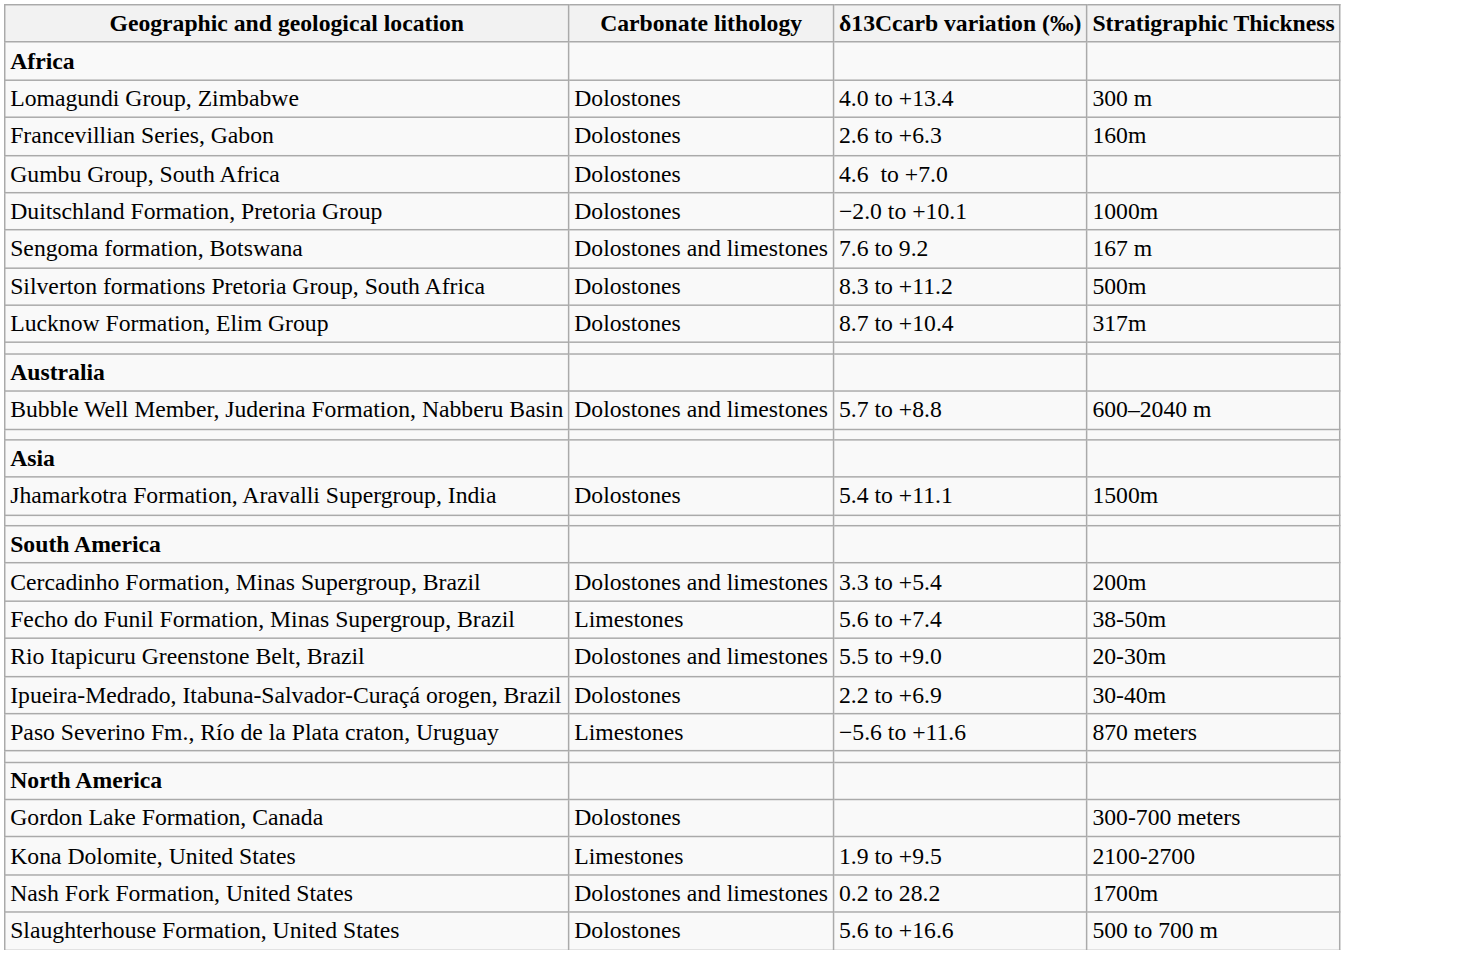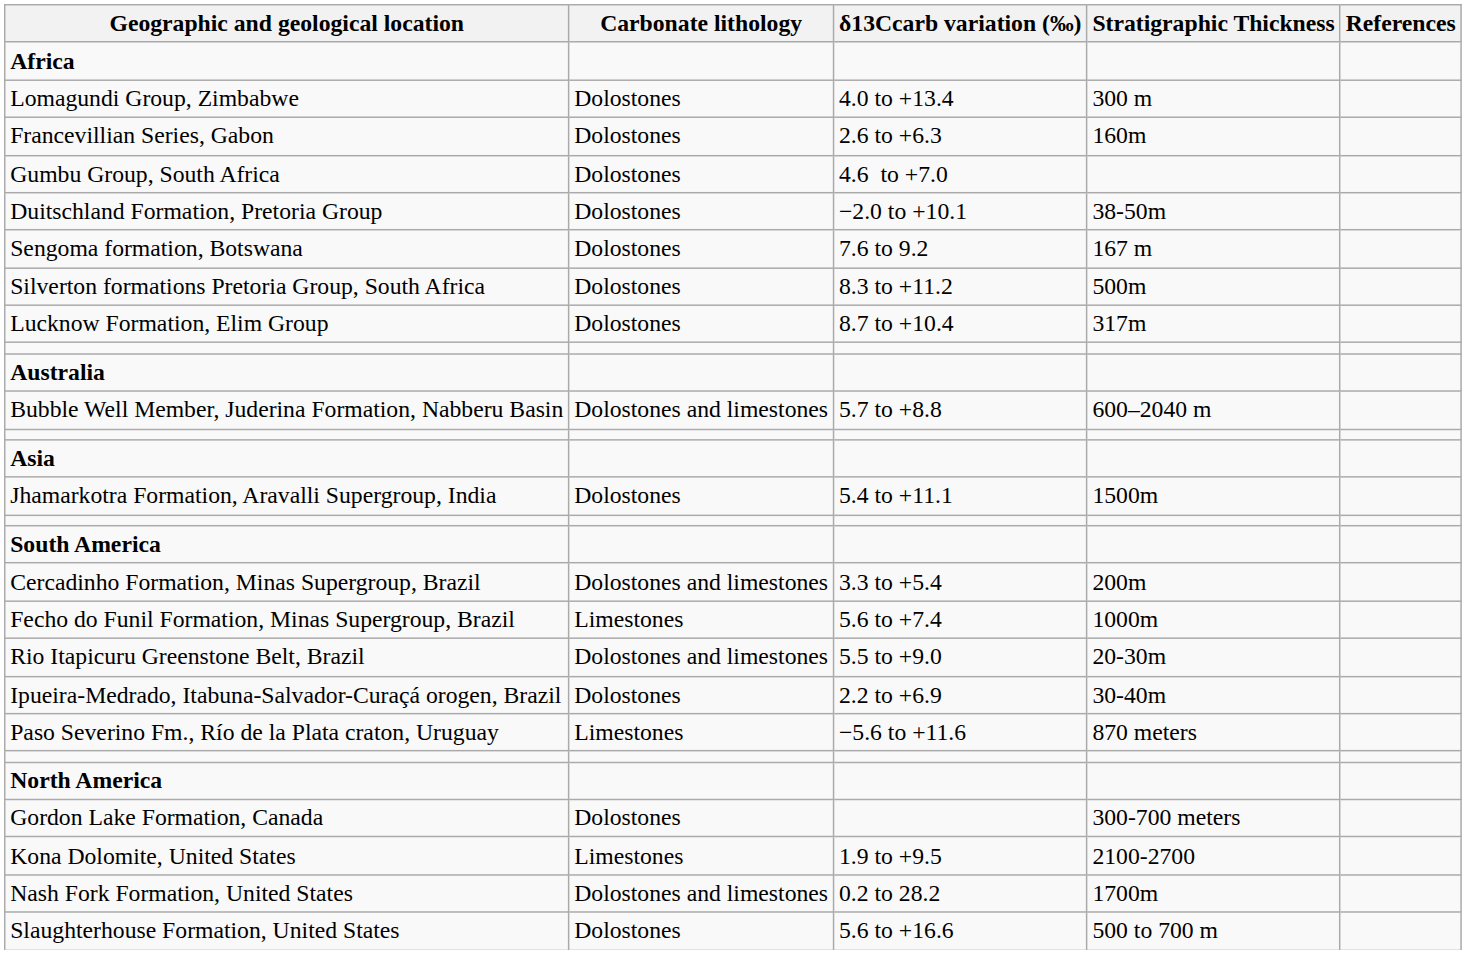+ column: References
Duitschland Formation, Pretoria Group | Stratigraphic Thickness: 1000m -> 38-50m
Sengoma formation, Botswana | Carbonate lithology: Dolostones and limestones -> Dolostones
Fecho do Funil Formation, Minas Supergroup, Brazil | Stratigraphic Thickness: 38-50m -> 1000m
